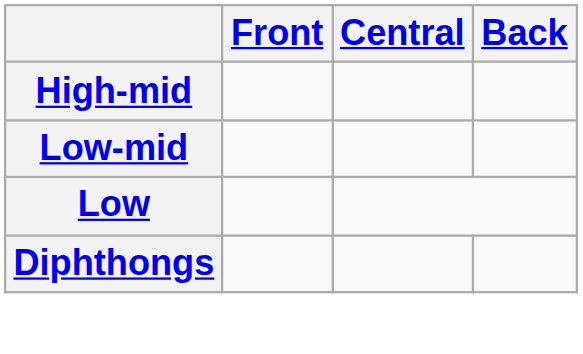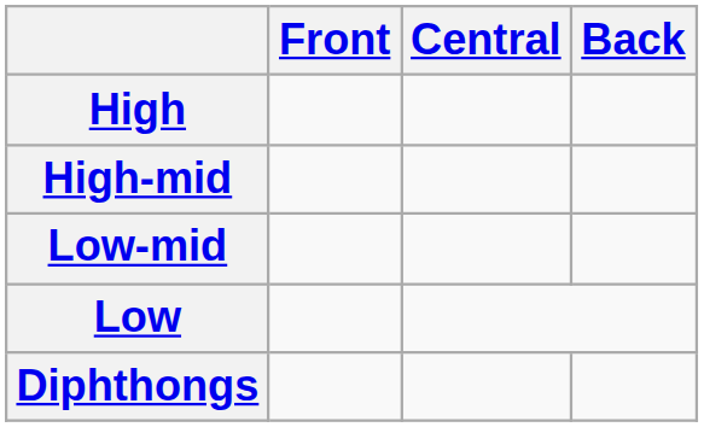+ row: High
